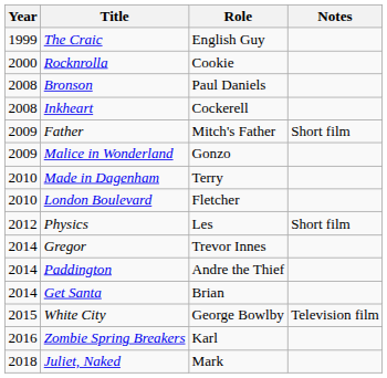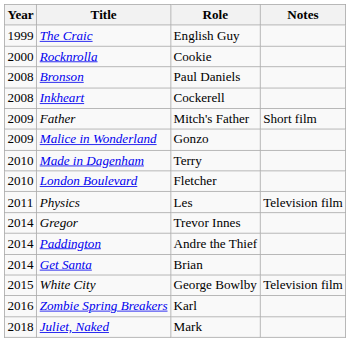Physics | Year: 2012 -> 2011
Physics | Notes: Short film -> Television film
